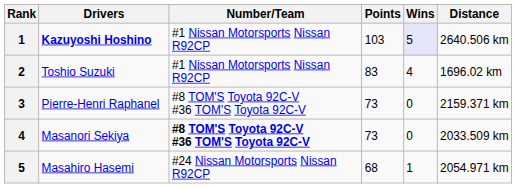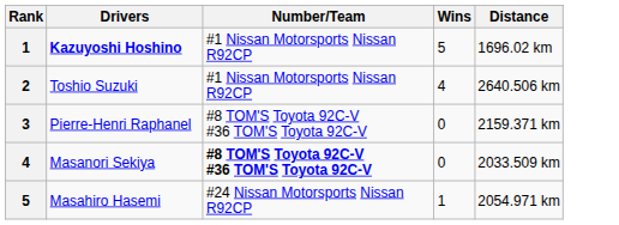- column: Points | 103 | 83 | 73 | 73 | 68
Kazuyoshi Hoshino | Wins: lavender background -> no background
Kazuyoshi Hoshino | Distance: 2640.506 km -> 1696.02 km
Toshio Suzuki | Distance: 1696.02 km -> 2640.506 km
